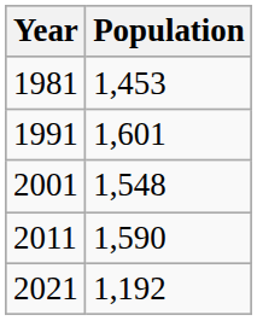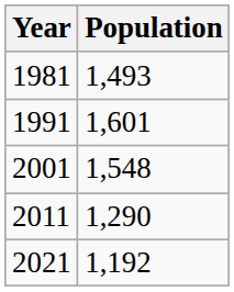1981 | Population: 1,453 -> 1,493
2011 | Population: 1,590 -> 1,290
